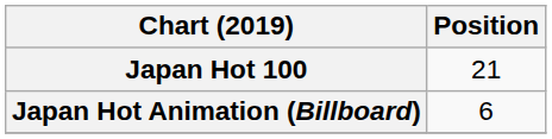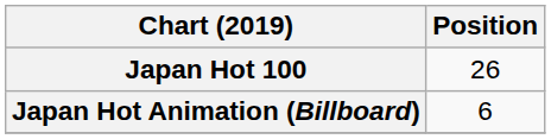Japan Hot 100 | Position: 21 -> 26
